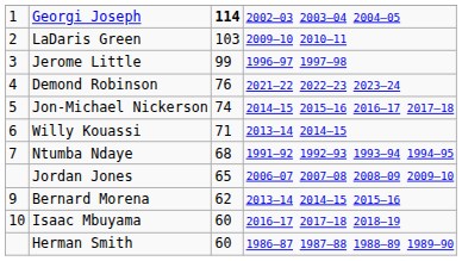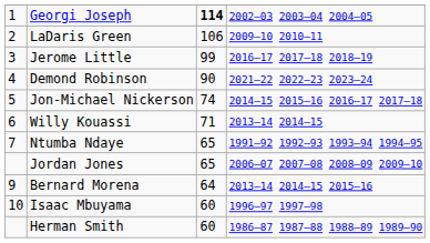LaDaris Green | column 3: 103 -> 106
Jerome Little | column 4: 1996–97 1997–98 -> 2016–17 2017–18 2018–19
Demond Robinson | column 3: 76 -> 90
Ntumba Ndaye | column 3: 68 -> 65
Bernard Morena | column 3: 62 -> 64
Isaac Mbuyama | column 4: 2016–17 2017–18 2018–19 -> 1996–97 1997–98
